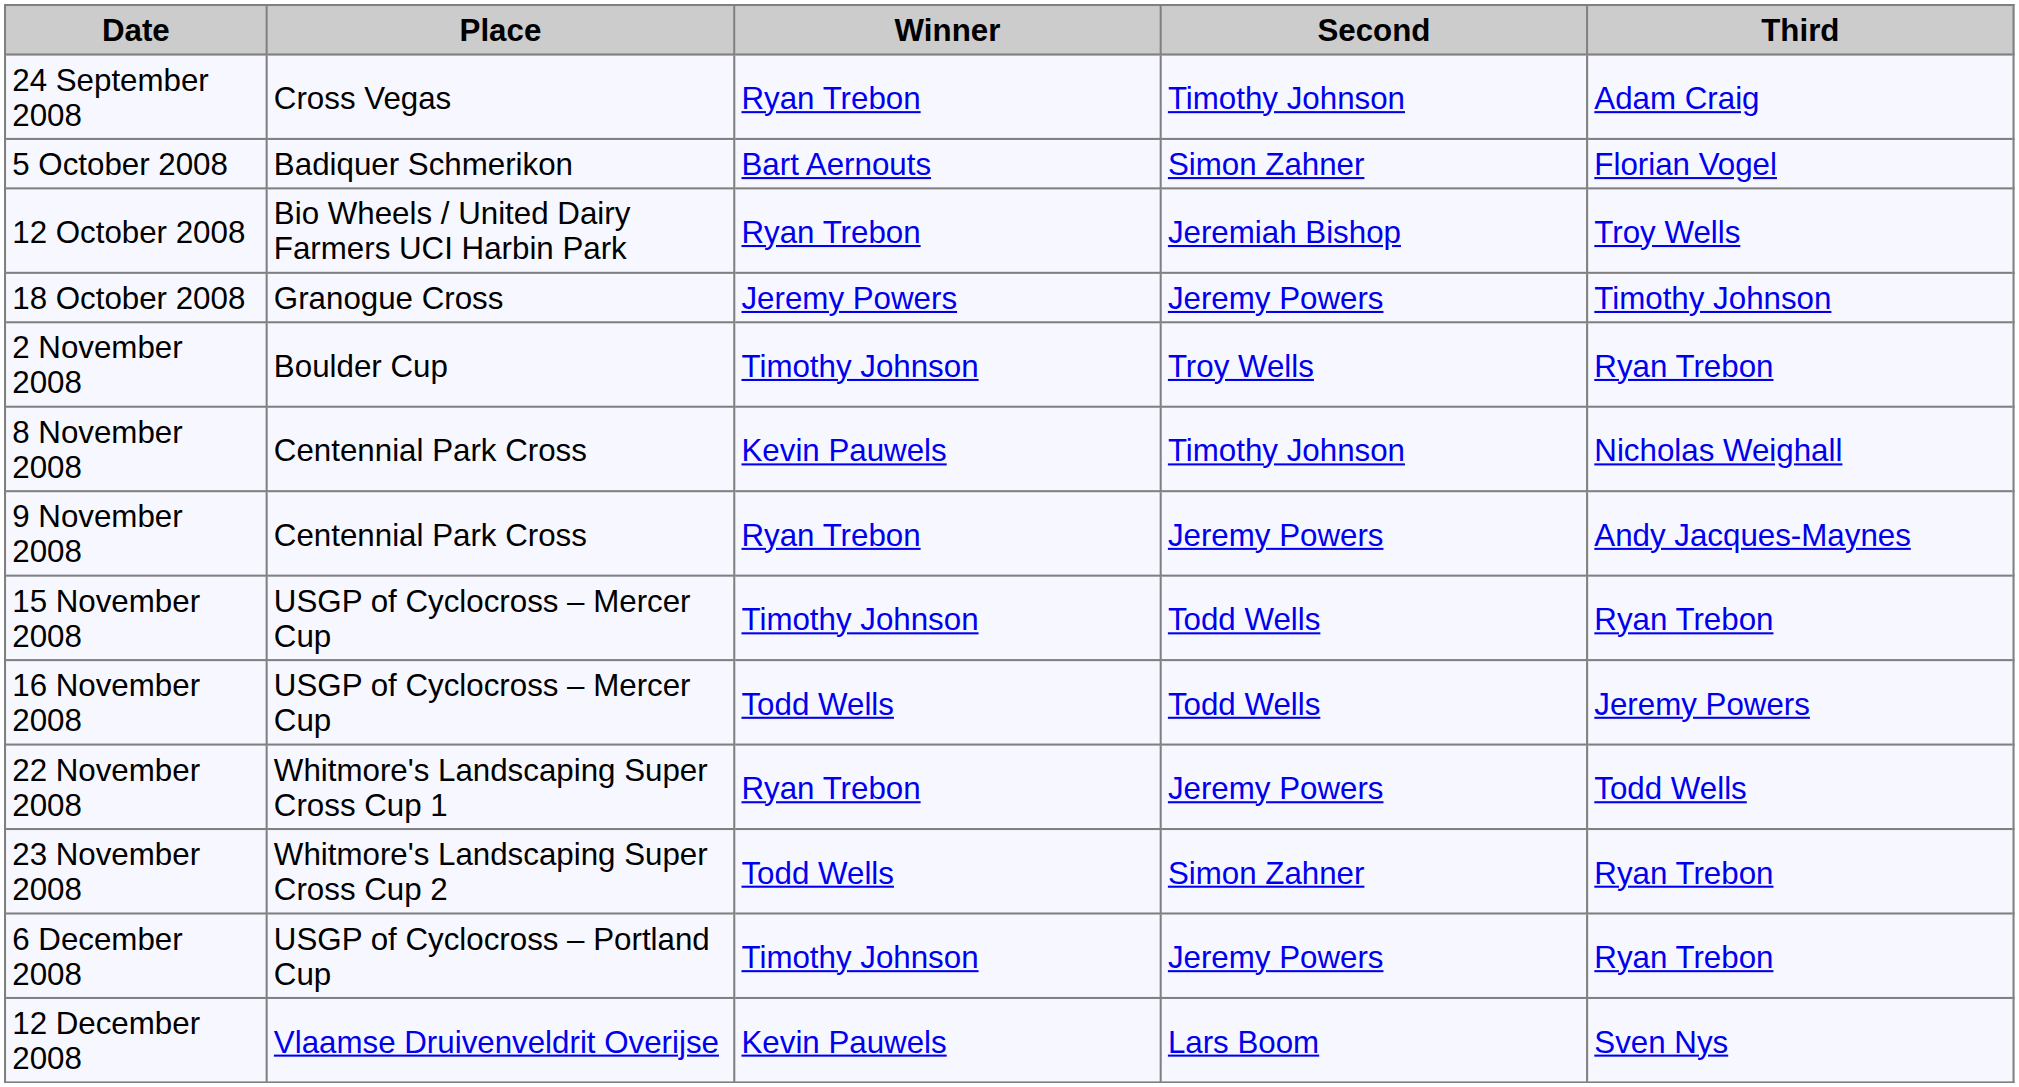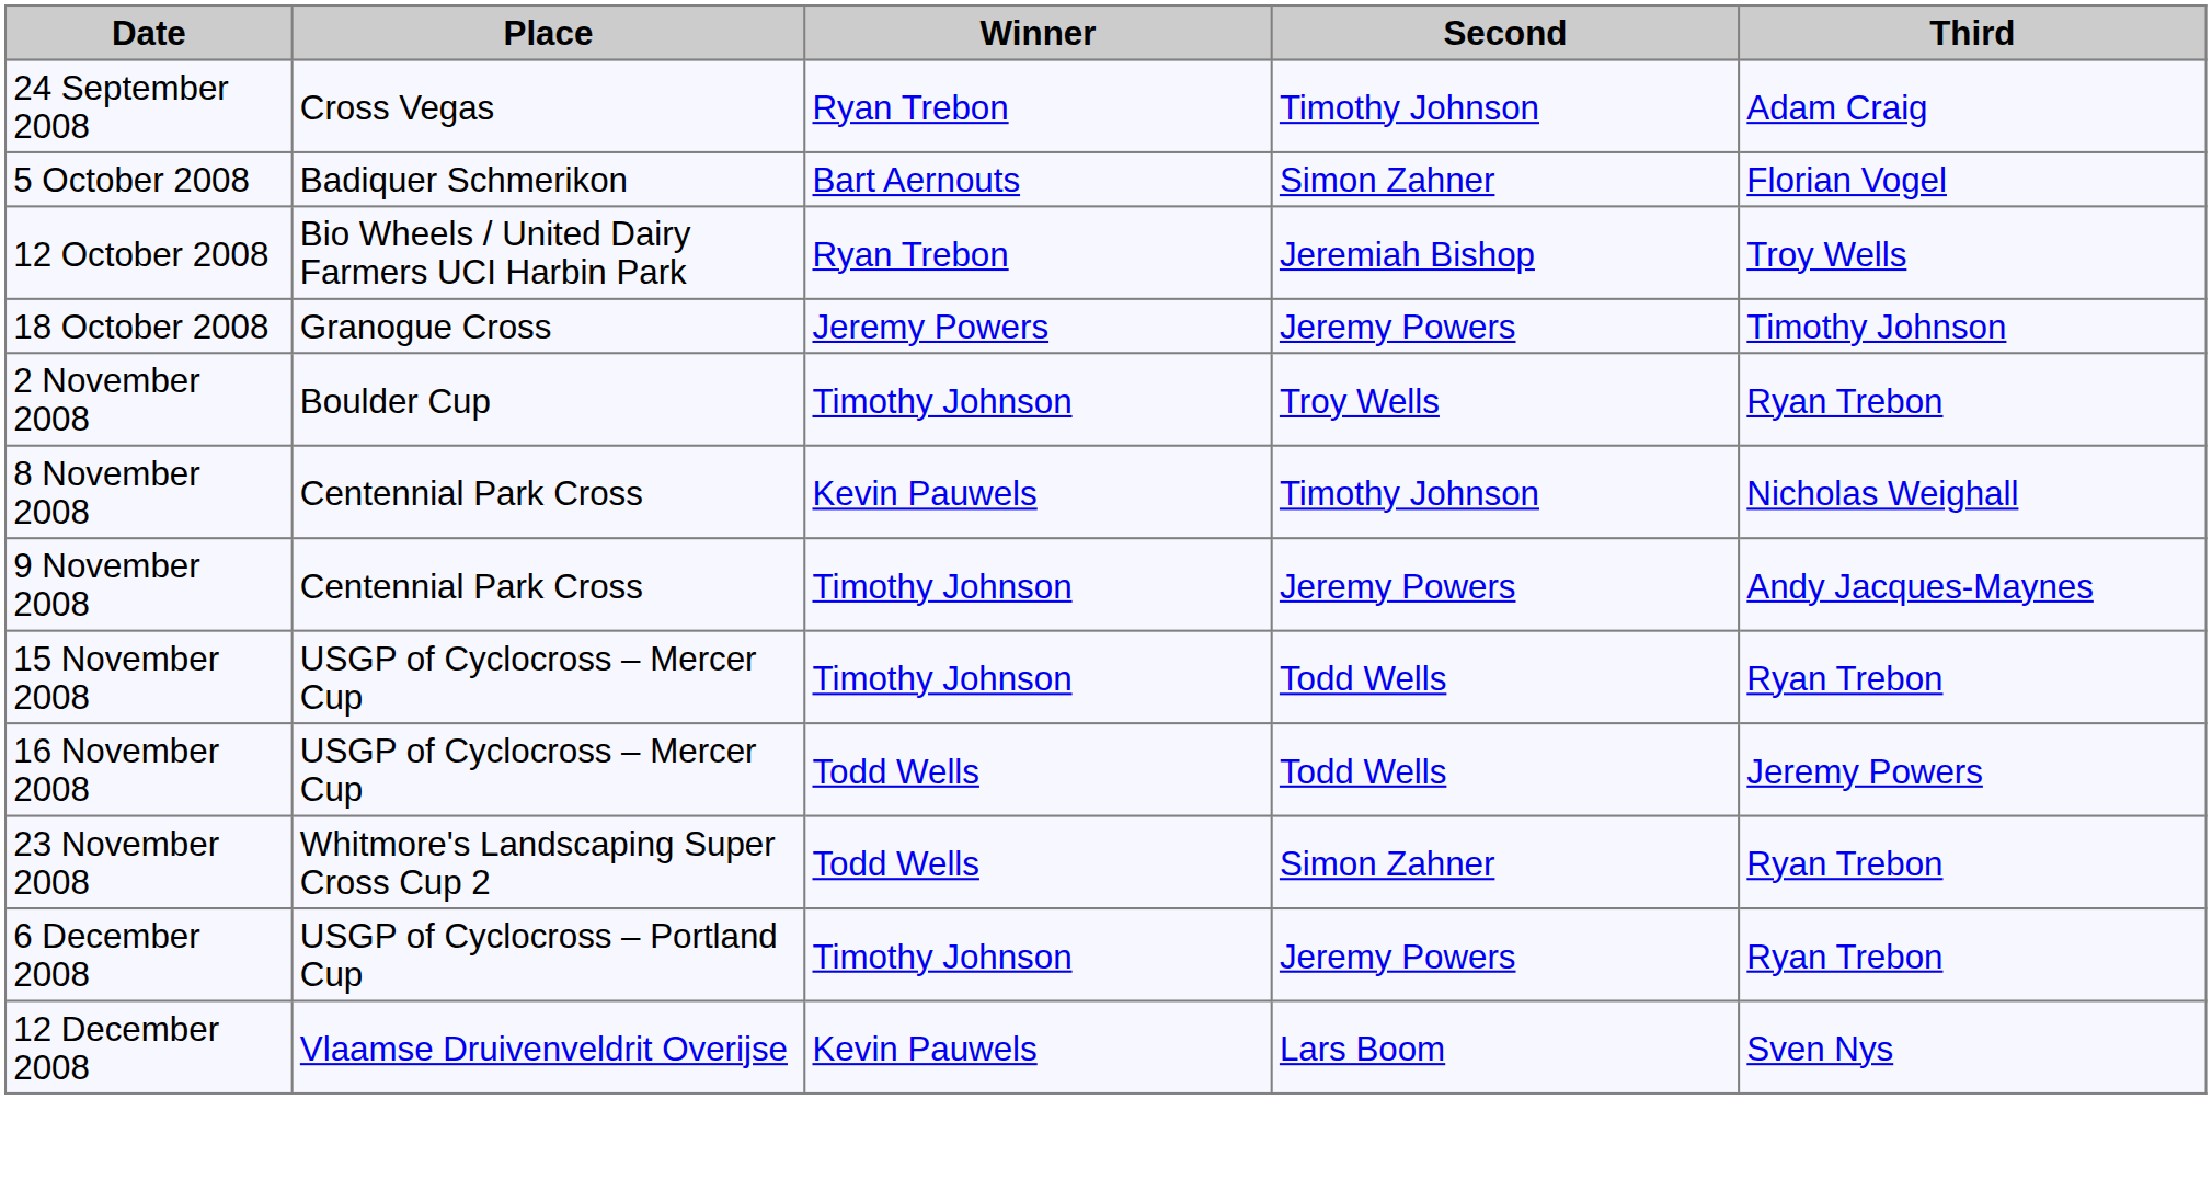9 November 2008 | Winner: Ryan Trebon -> Timothy Johnson
- row: 22 November 2008 | Whitmore's Landscaping Super Cross Cup 1 | Ryan Trebon | Jeremy Powers | Todd Wells
